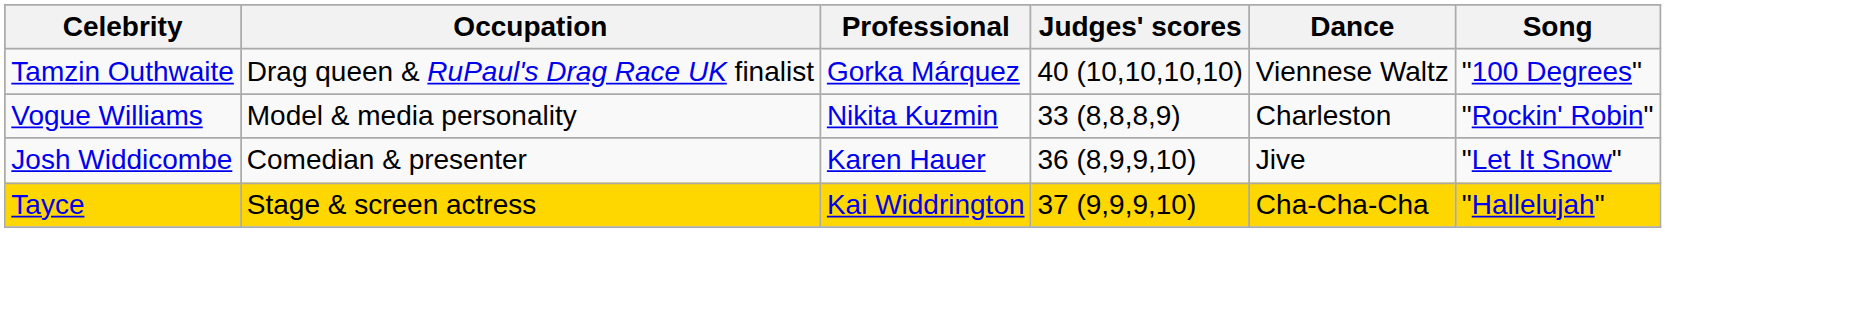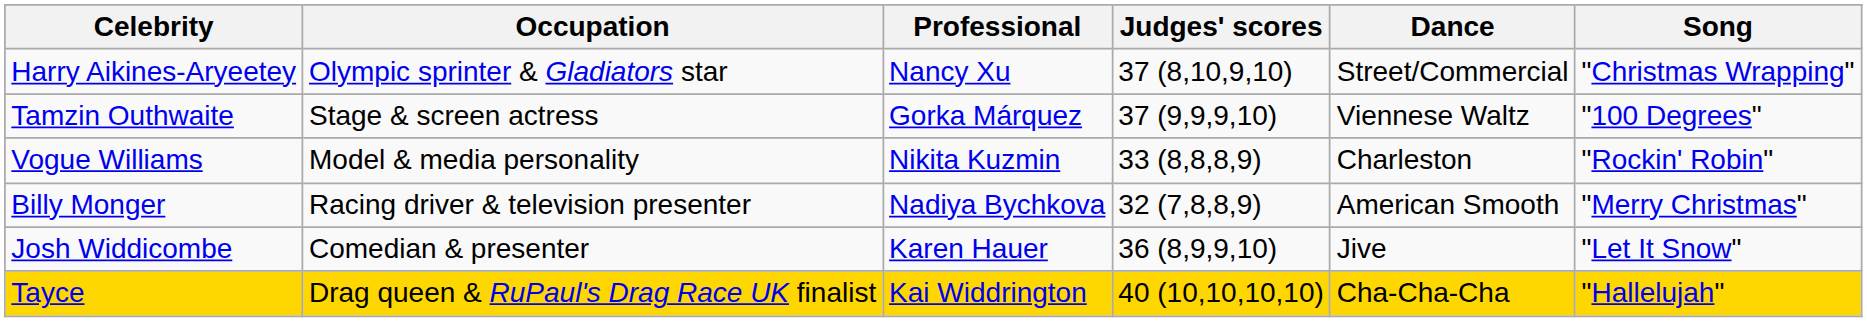+ row: Harry Aikines-Aryeetey | Olympic sprinter & Gladiators star | Nancy Xu | 37 (8,10,9,10) | Street/Commercial | "Christmas Wrapping"
Tamzin Outhwaite | Occupation: Drag queen & RuPaul's Drag Race UK finalist -> Stage & screen actress
Tamzin Outhwaite | Judges' scores: 40 (10,10,10,10) -> 37 (9,9,9,10)
+ row: Billy Monger | Racing driver & television presenter | Nadiya Bychkova | 32 (7,8,8,9) | American Smooth | "Merry Christmas"
Tayce | Occupation: Stage & screen actress -> Drag queen & RuPaul's Drag Race UK finalist
Tayce | Judges' scores: 37 (9,9,9,10) -> 40 (10,10,10,10)
